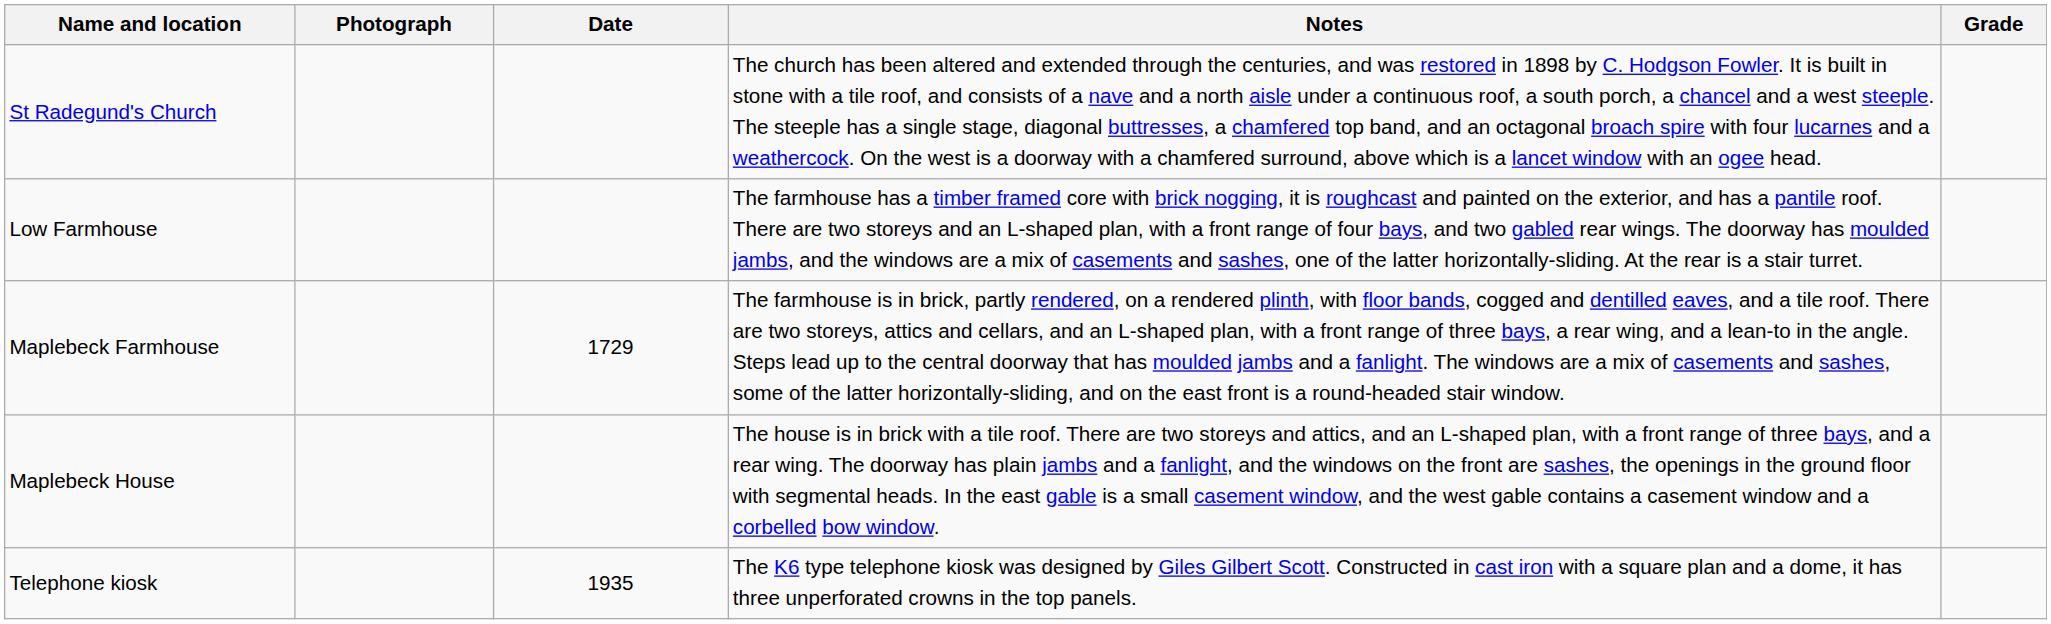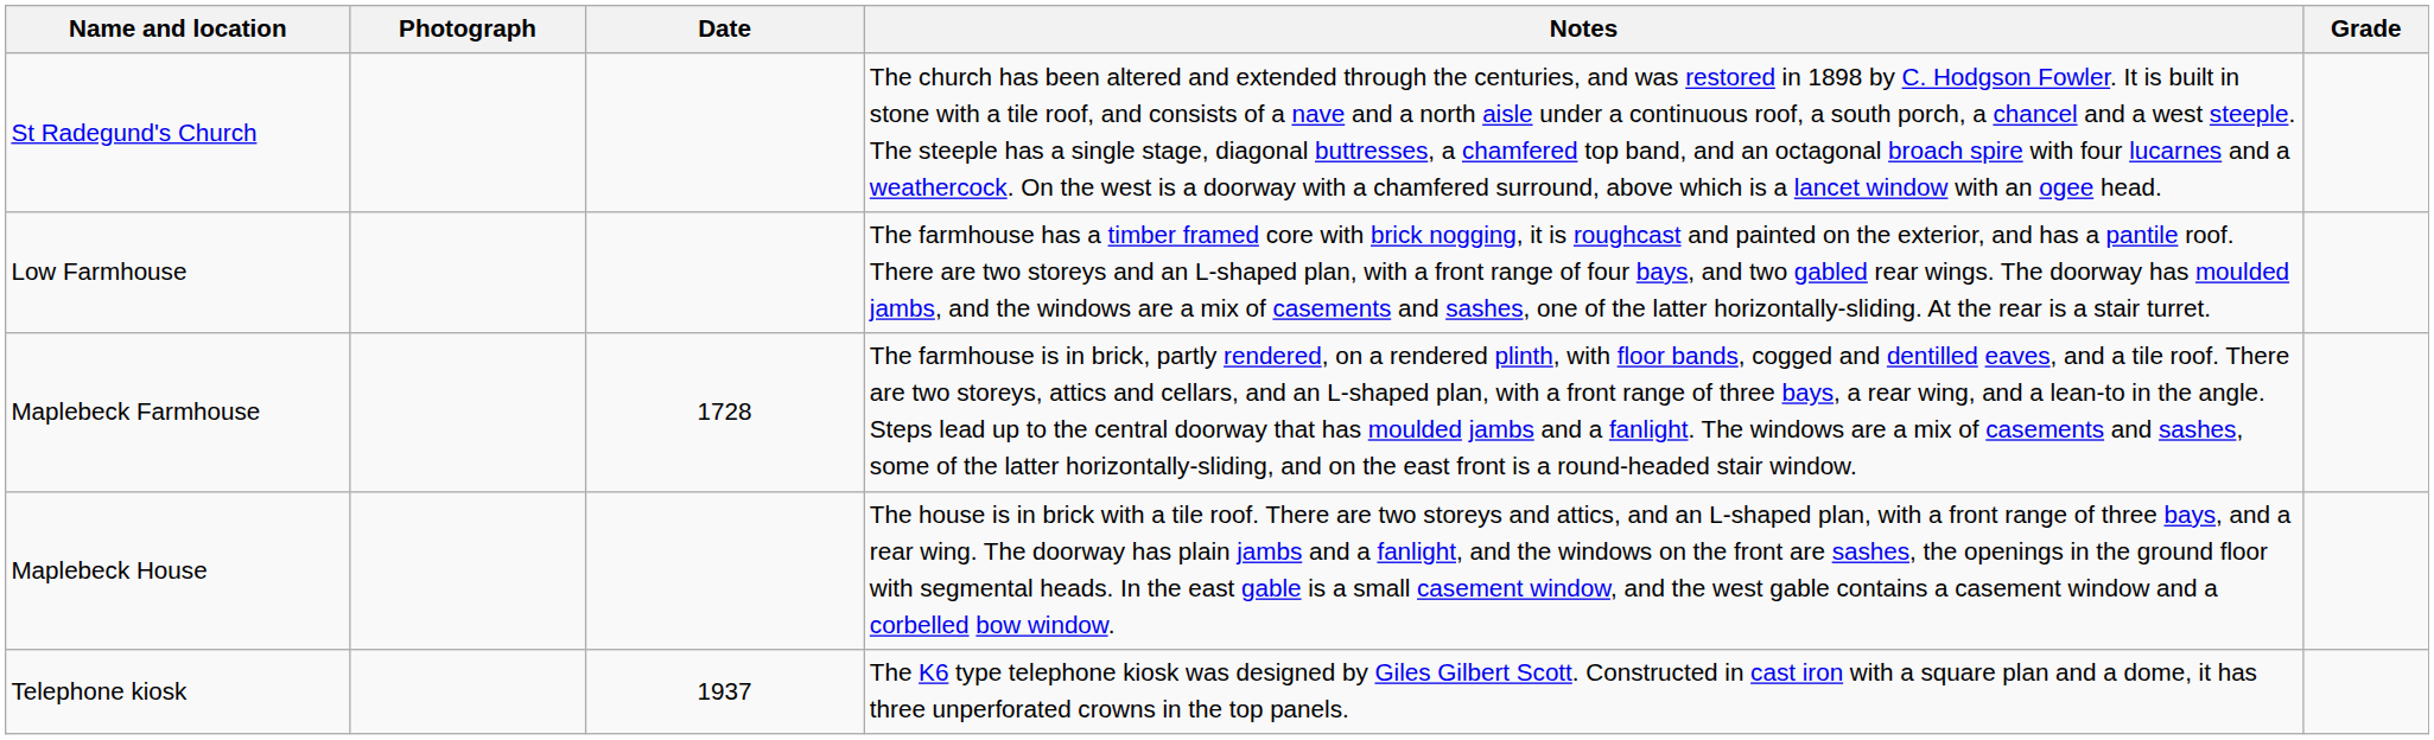Maplebeck Farmhouse | Date: 1729 -> 1728
Telephone kiosk | Date: 1935 -> 1937
